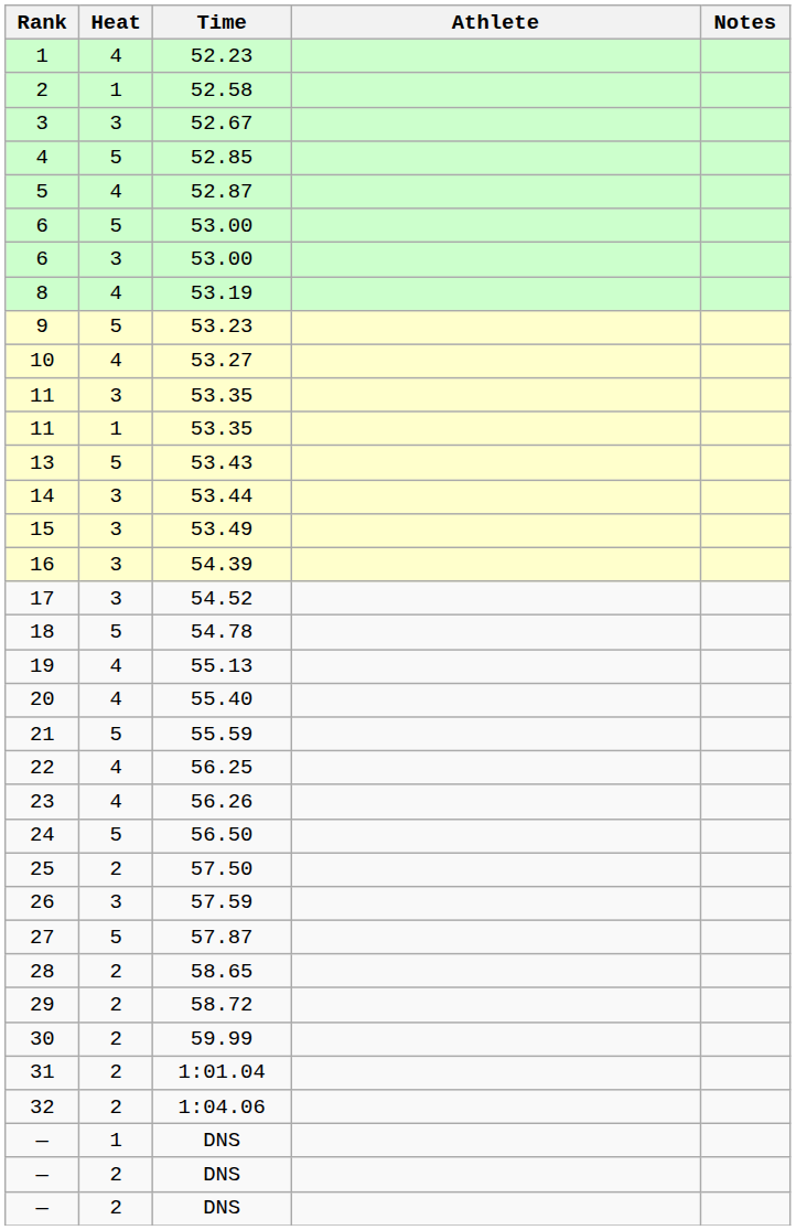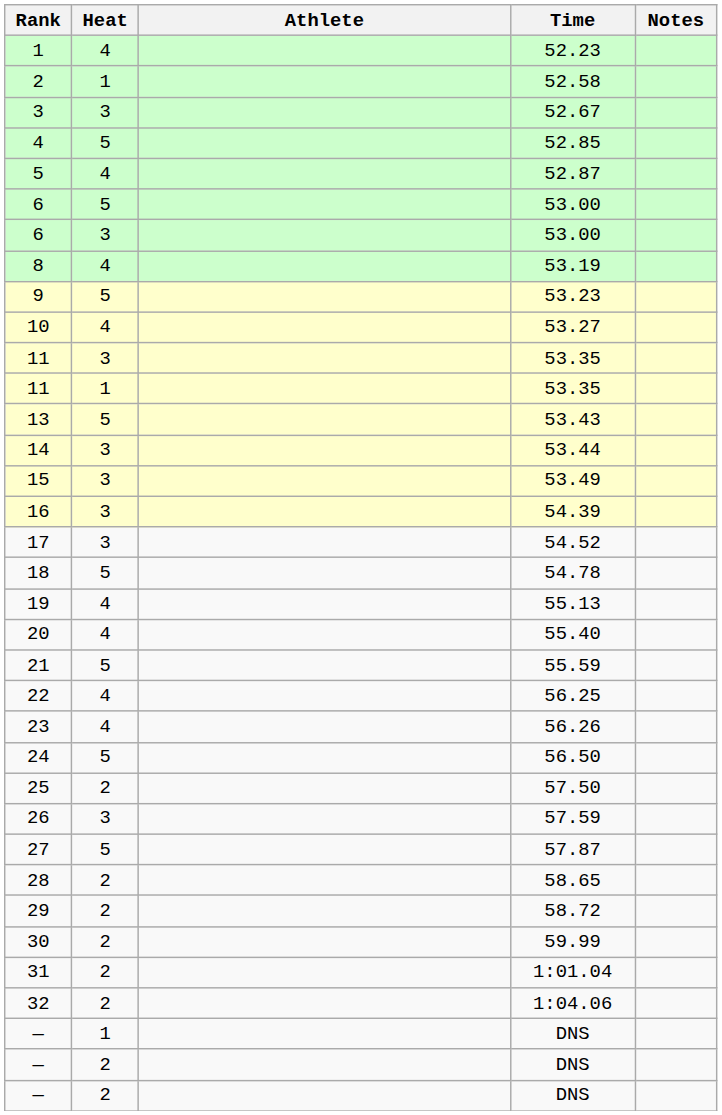columns swapped: Athlete <-> Time
